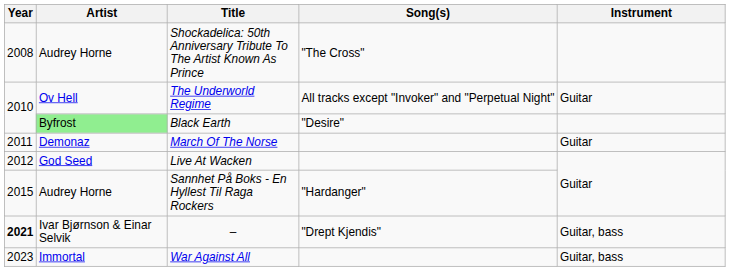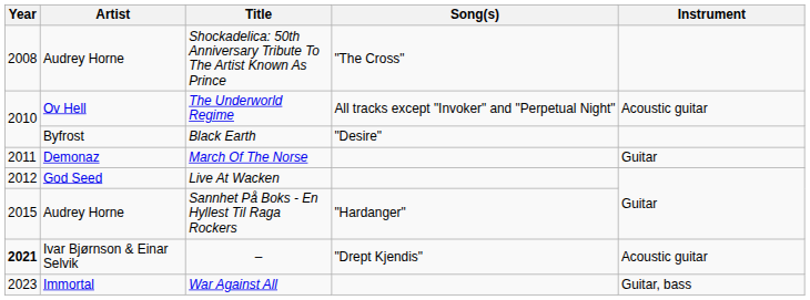The Underworld Regime | Instrument: Guitar -> Acoustic guitar
Black Earth | Artist: lightgreen background -> no background
– | Instrument: Guitar, bass -> Acoustic guitar
